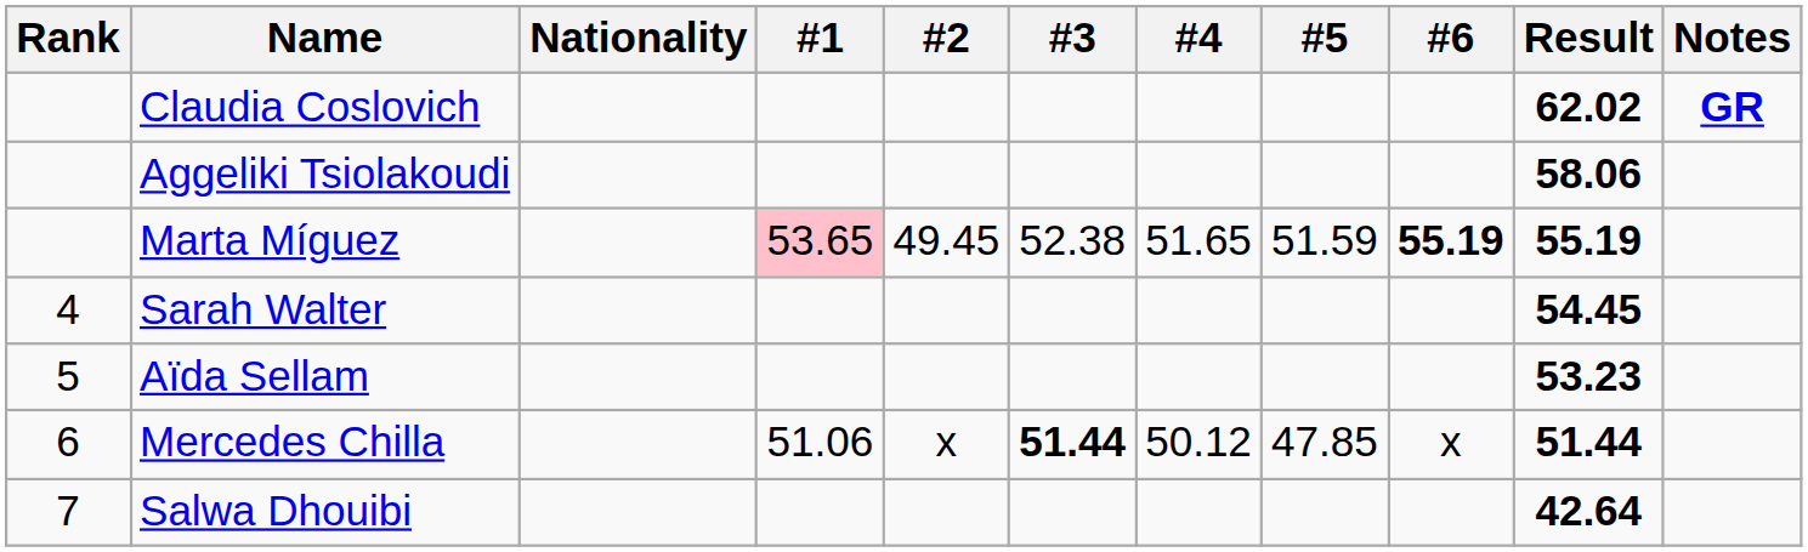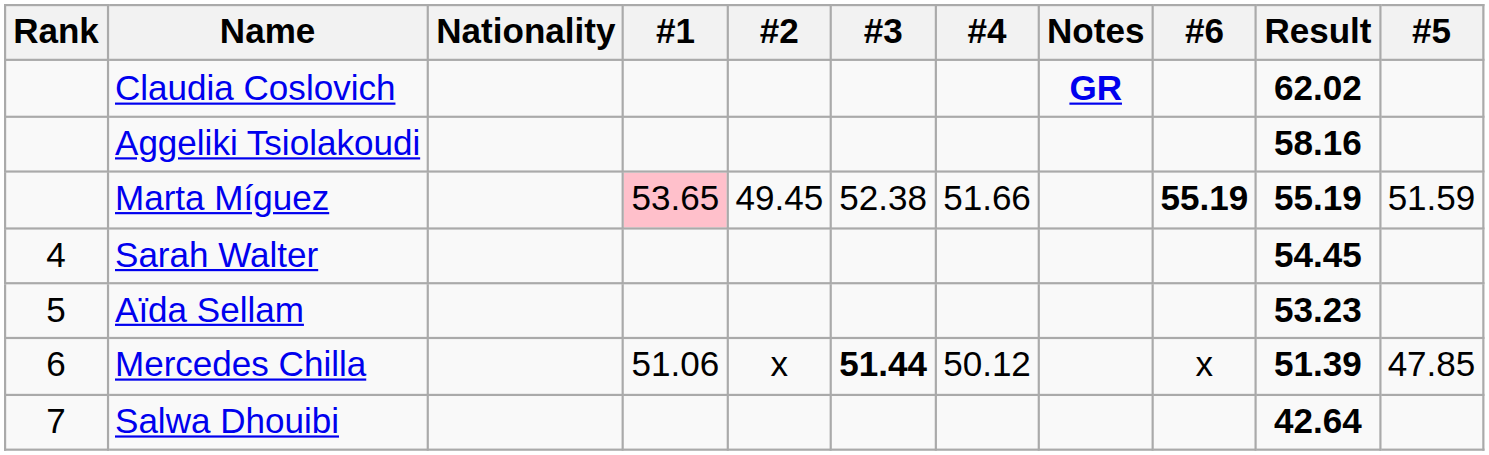columns swapped: #5 <-> Notes
Aggeliki Tsiolakoudi | Result: 58.06 -> 58.16
Marta Míguez | #4: 51.65 -> 51.66
Mercedes Chilla | Result: 51.44 -> 51.39
